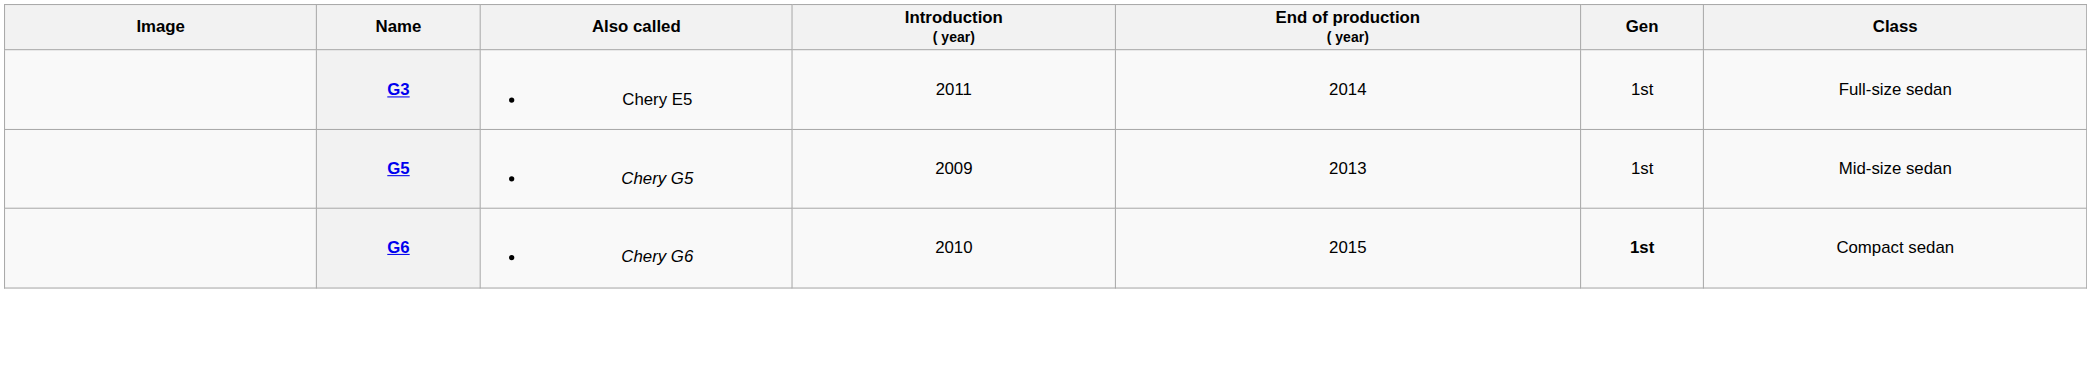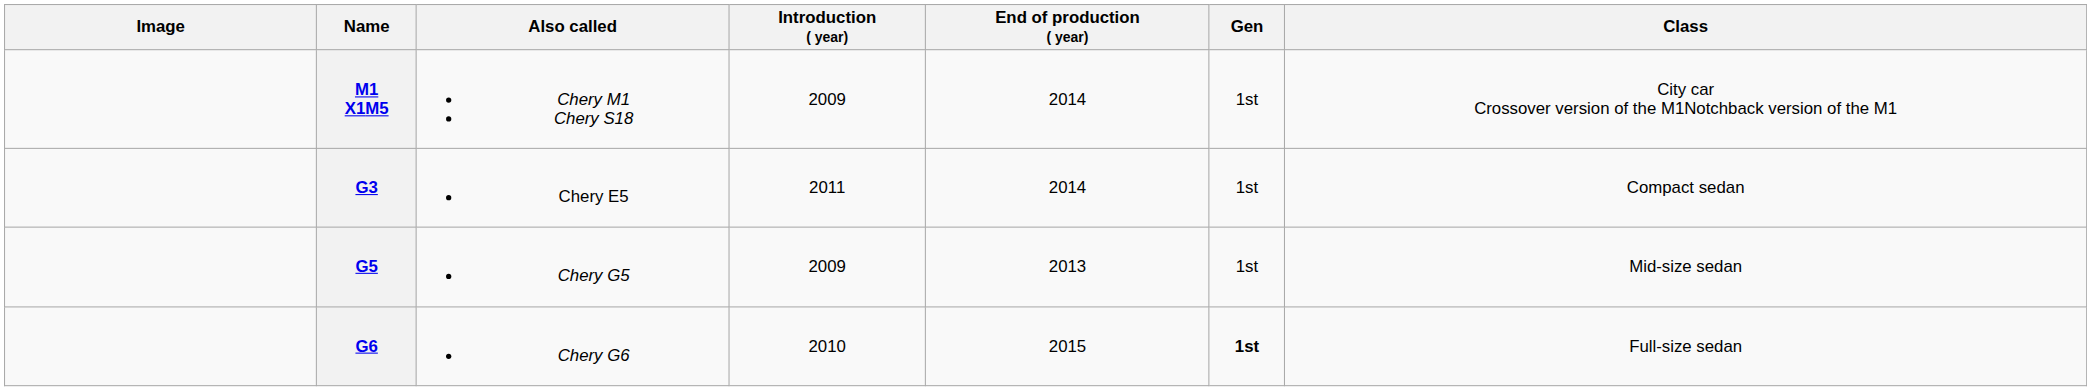+ row: M1 X1M5 | Chery M1 Chery S18 | 2009 | 2014 | 1st | City car Crossover version of the M1Notchback version of the M1
G3 | Class: Full-size sedan -> Compact sedan
G6 | Class: Compact sedan -> Full-size sedan
